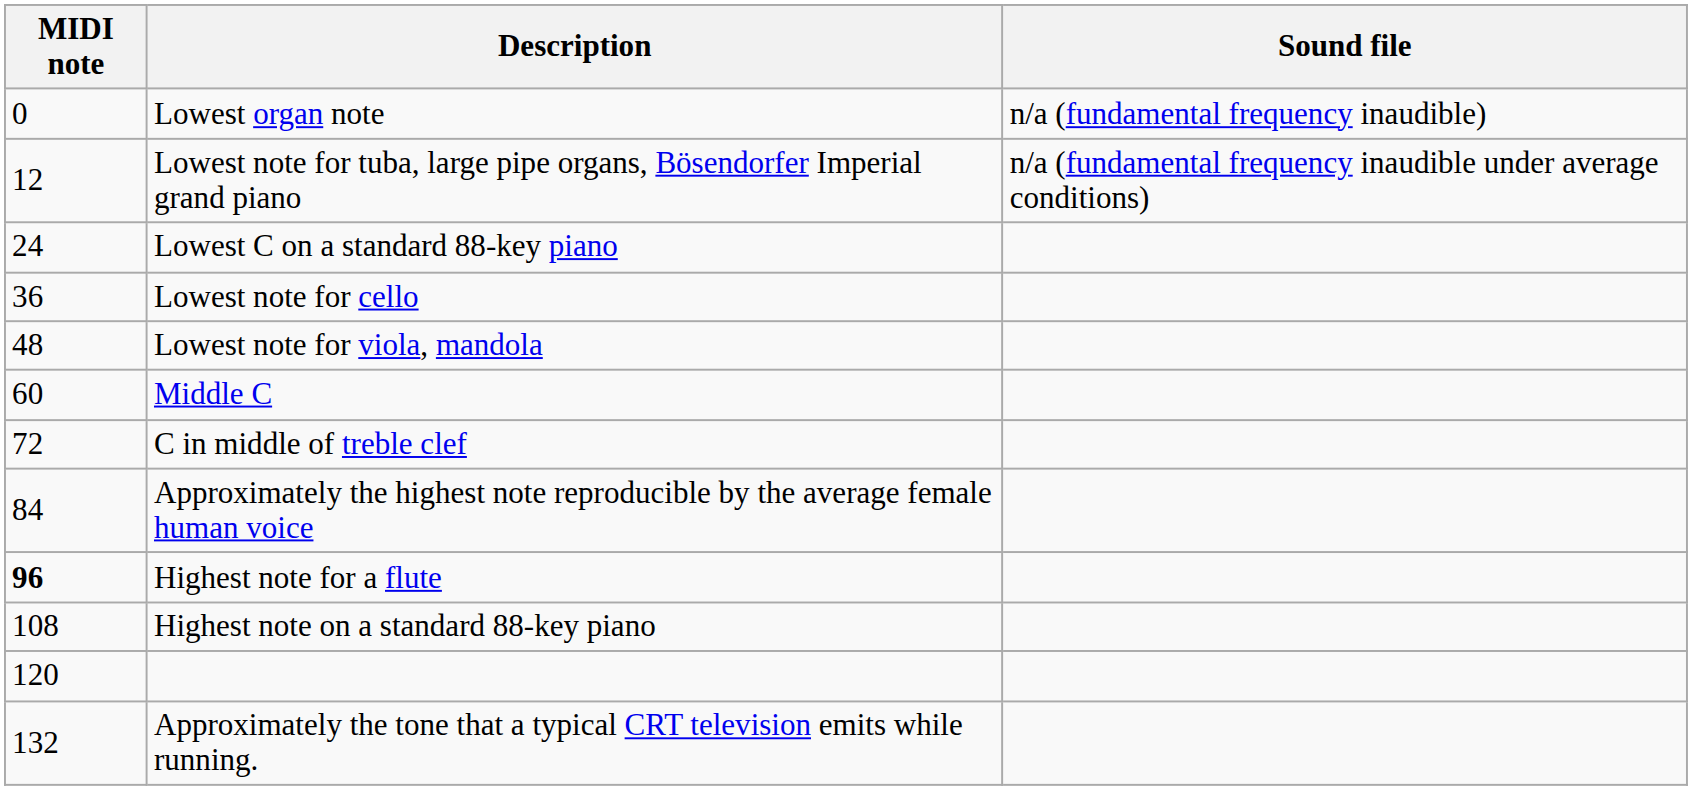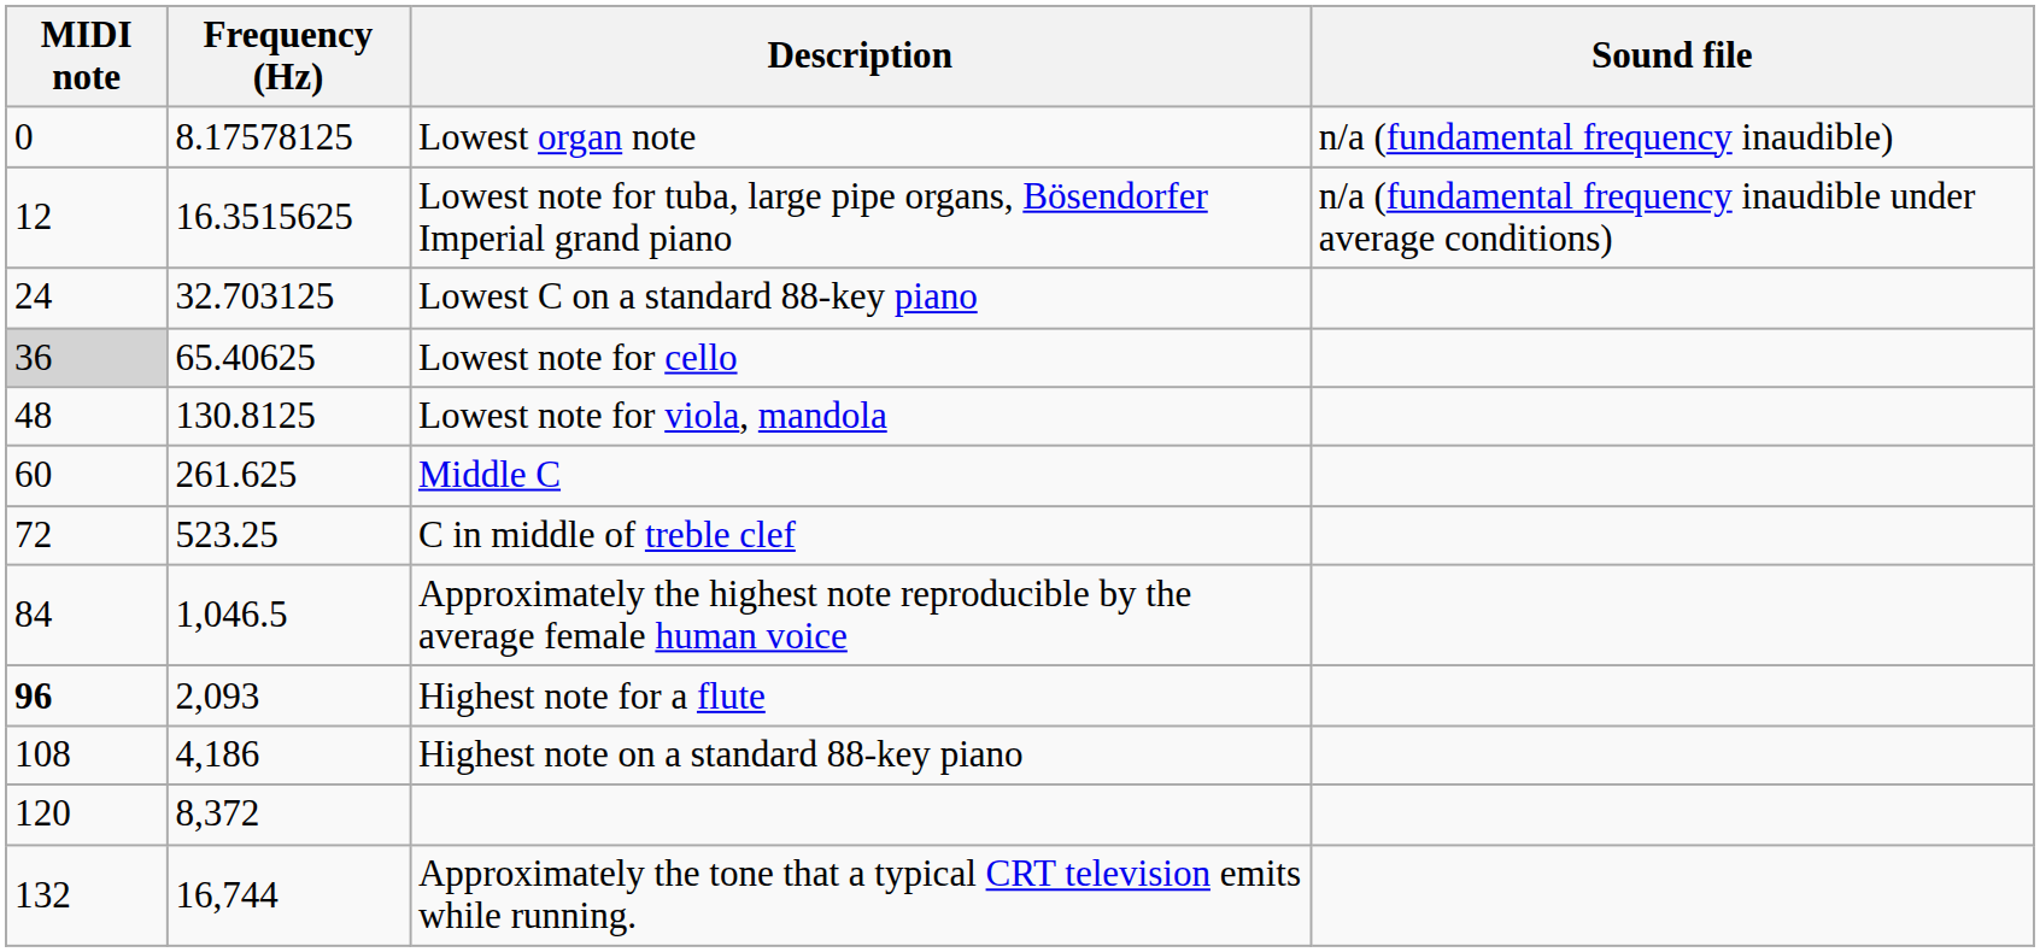+ column: Frequency (Hz) | 8.17578125 | 16.3515625 | 32.703125 | 65.40625 | 130.8125 | 261.625 | 523.25 | 1,046.5 | 2,093 | 4,186 | 8,372 | 16,744
Lowest note for cello | MIDI note: no background -> lightgrey background
